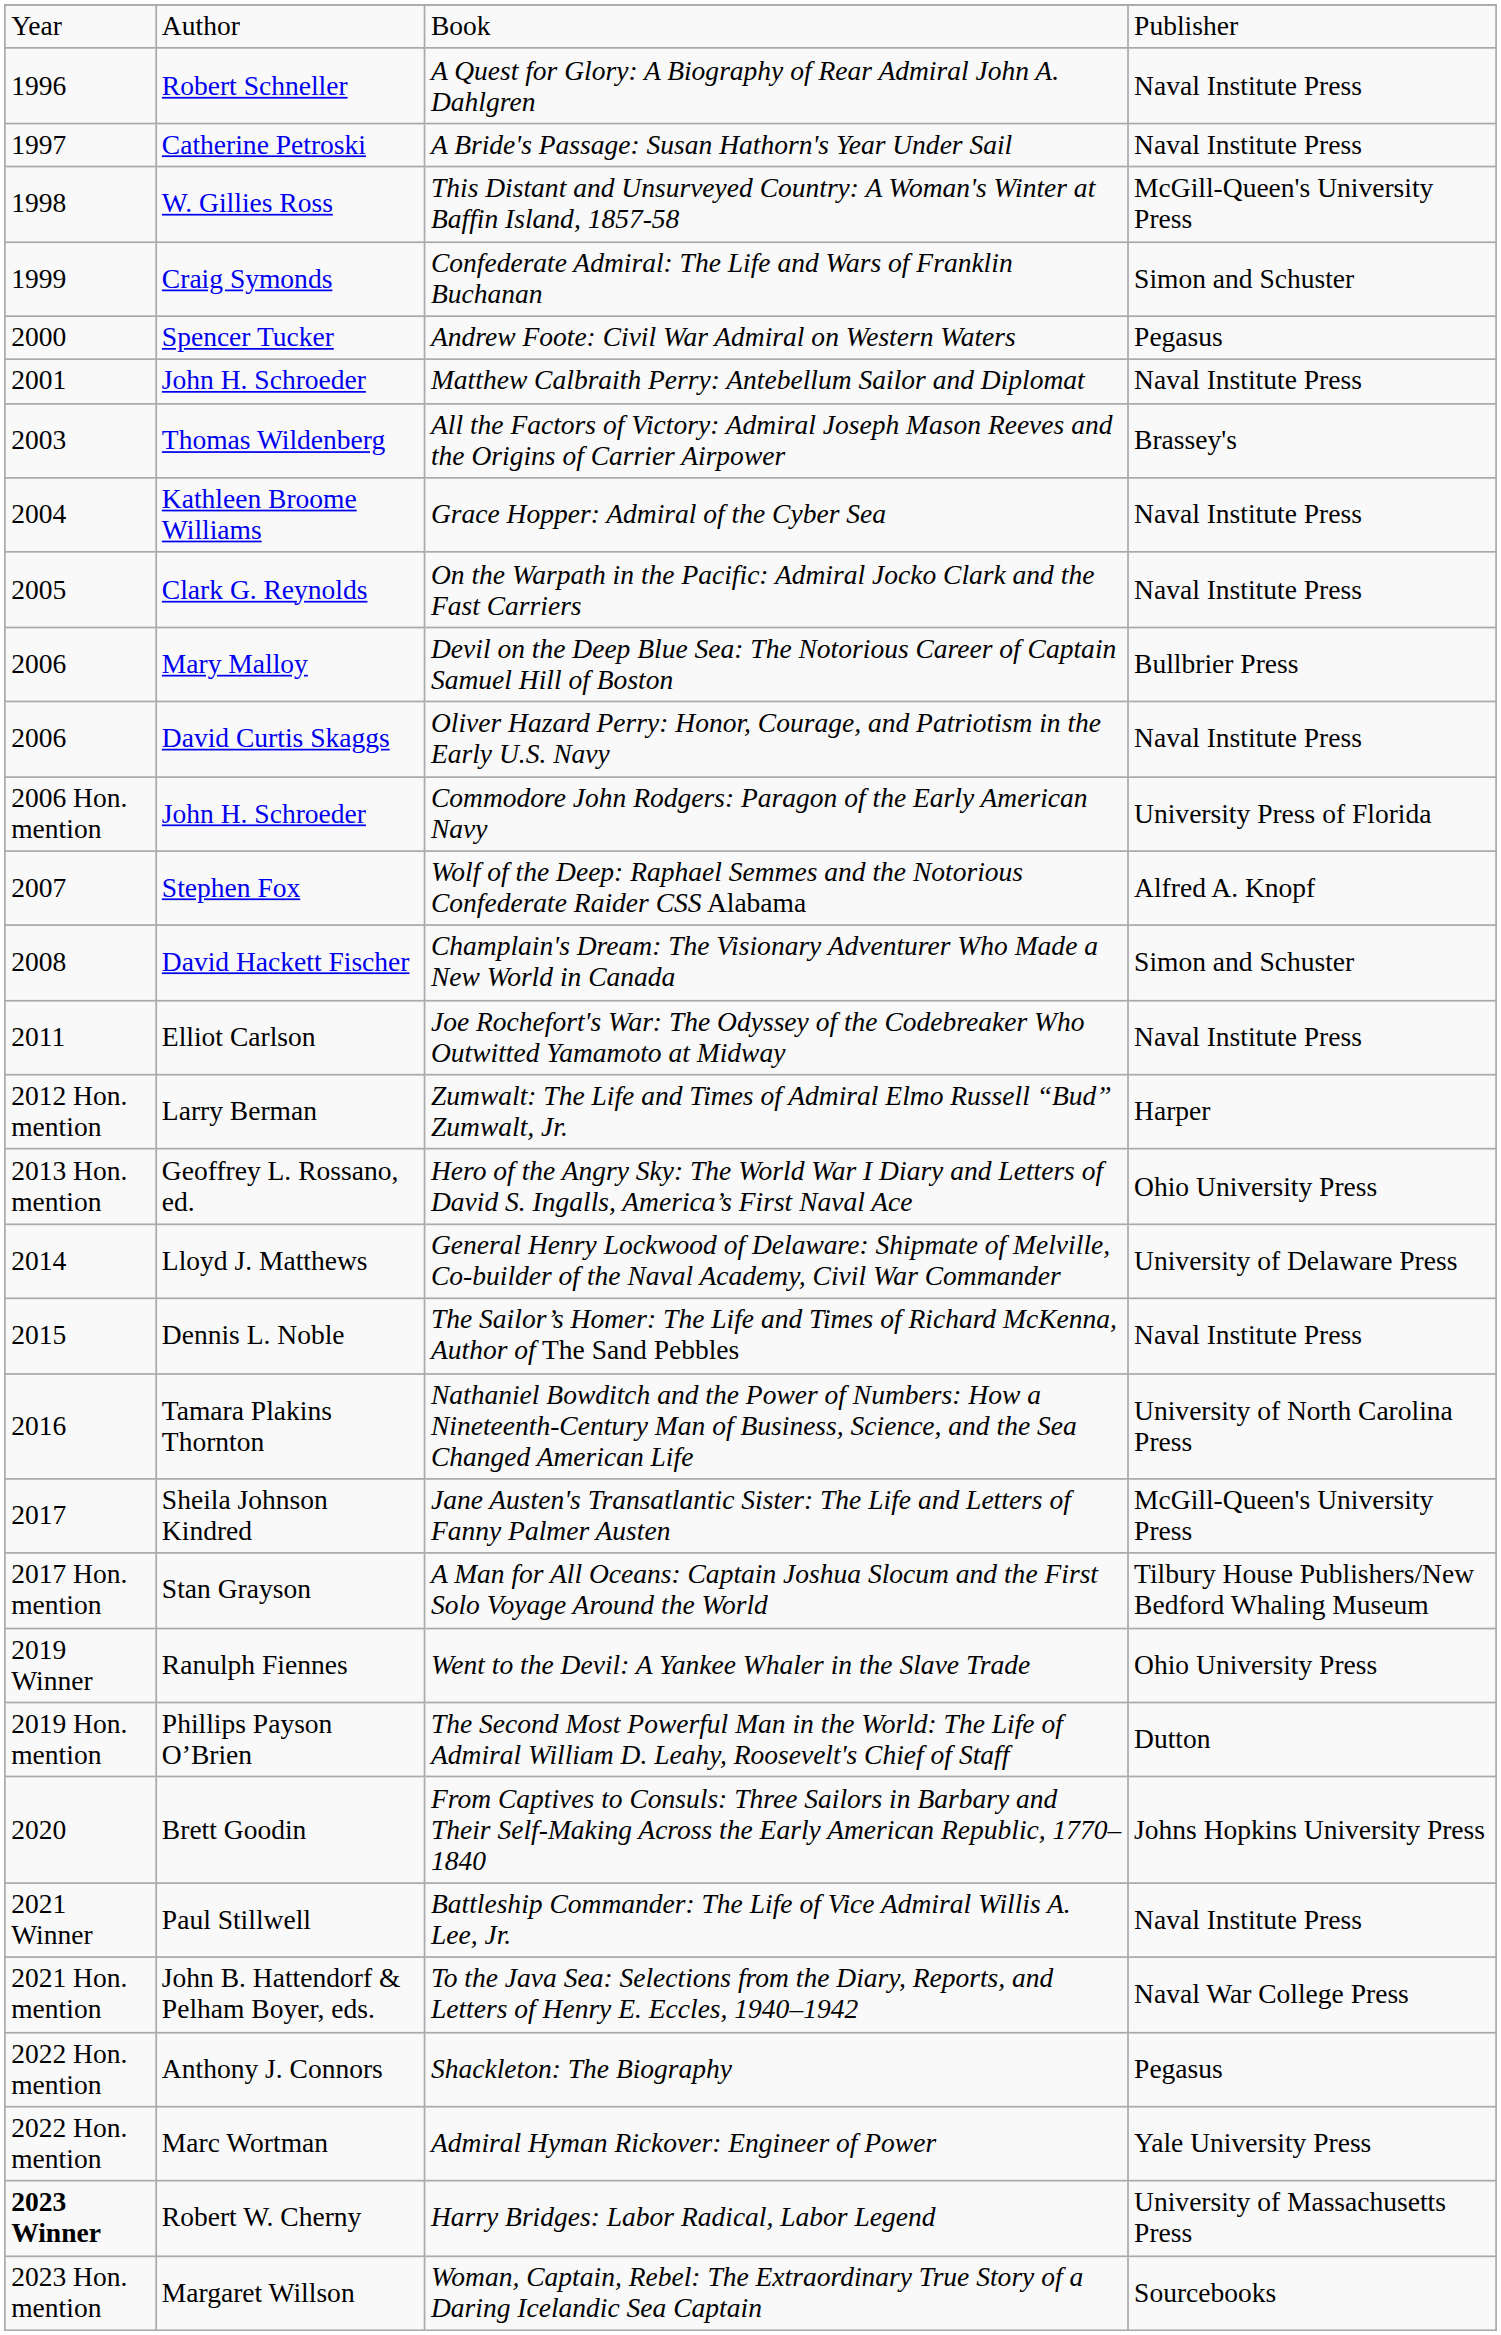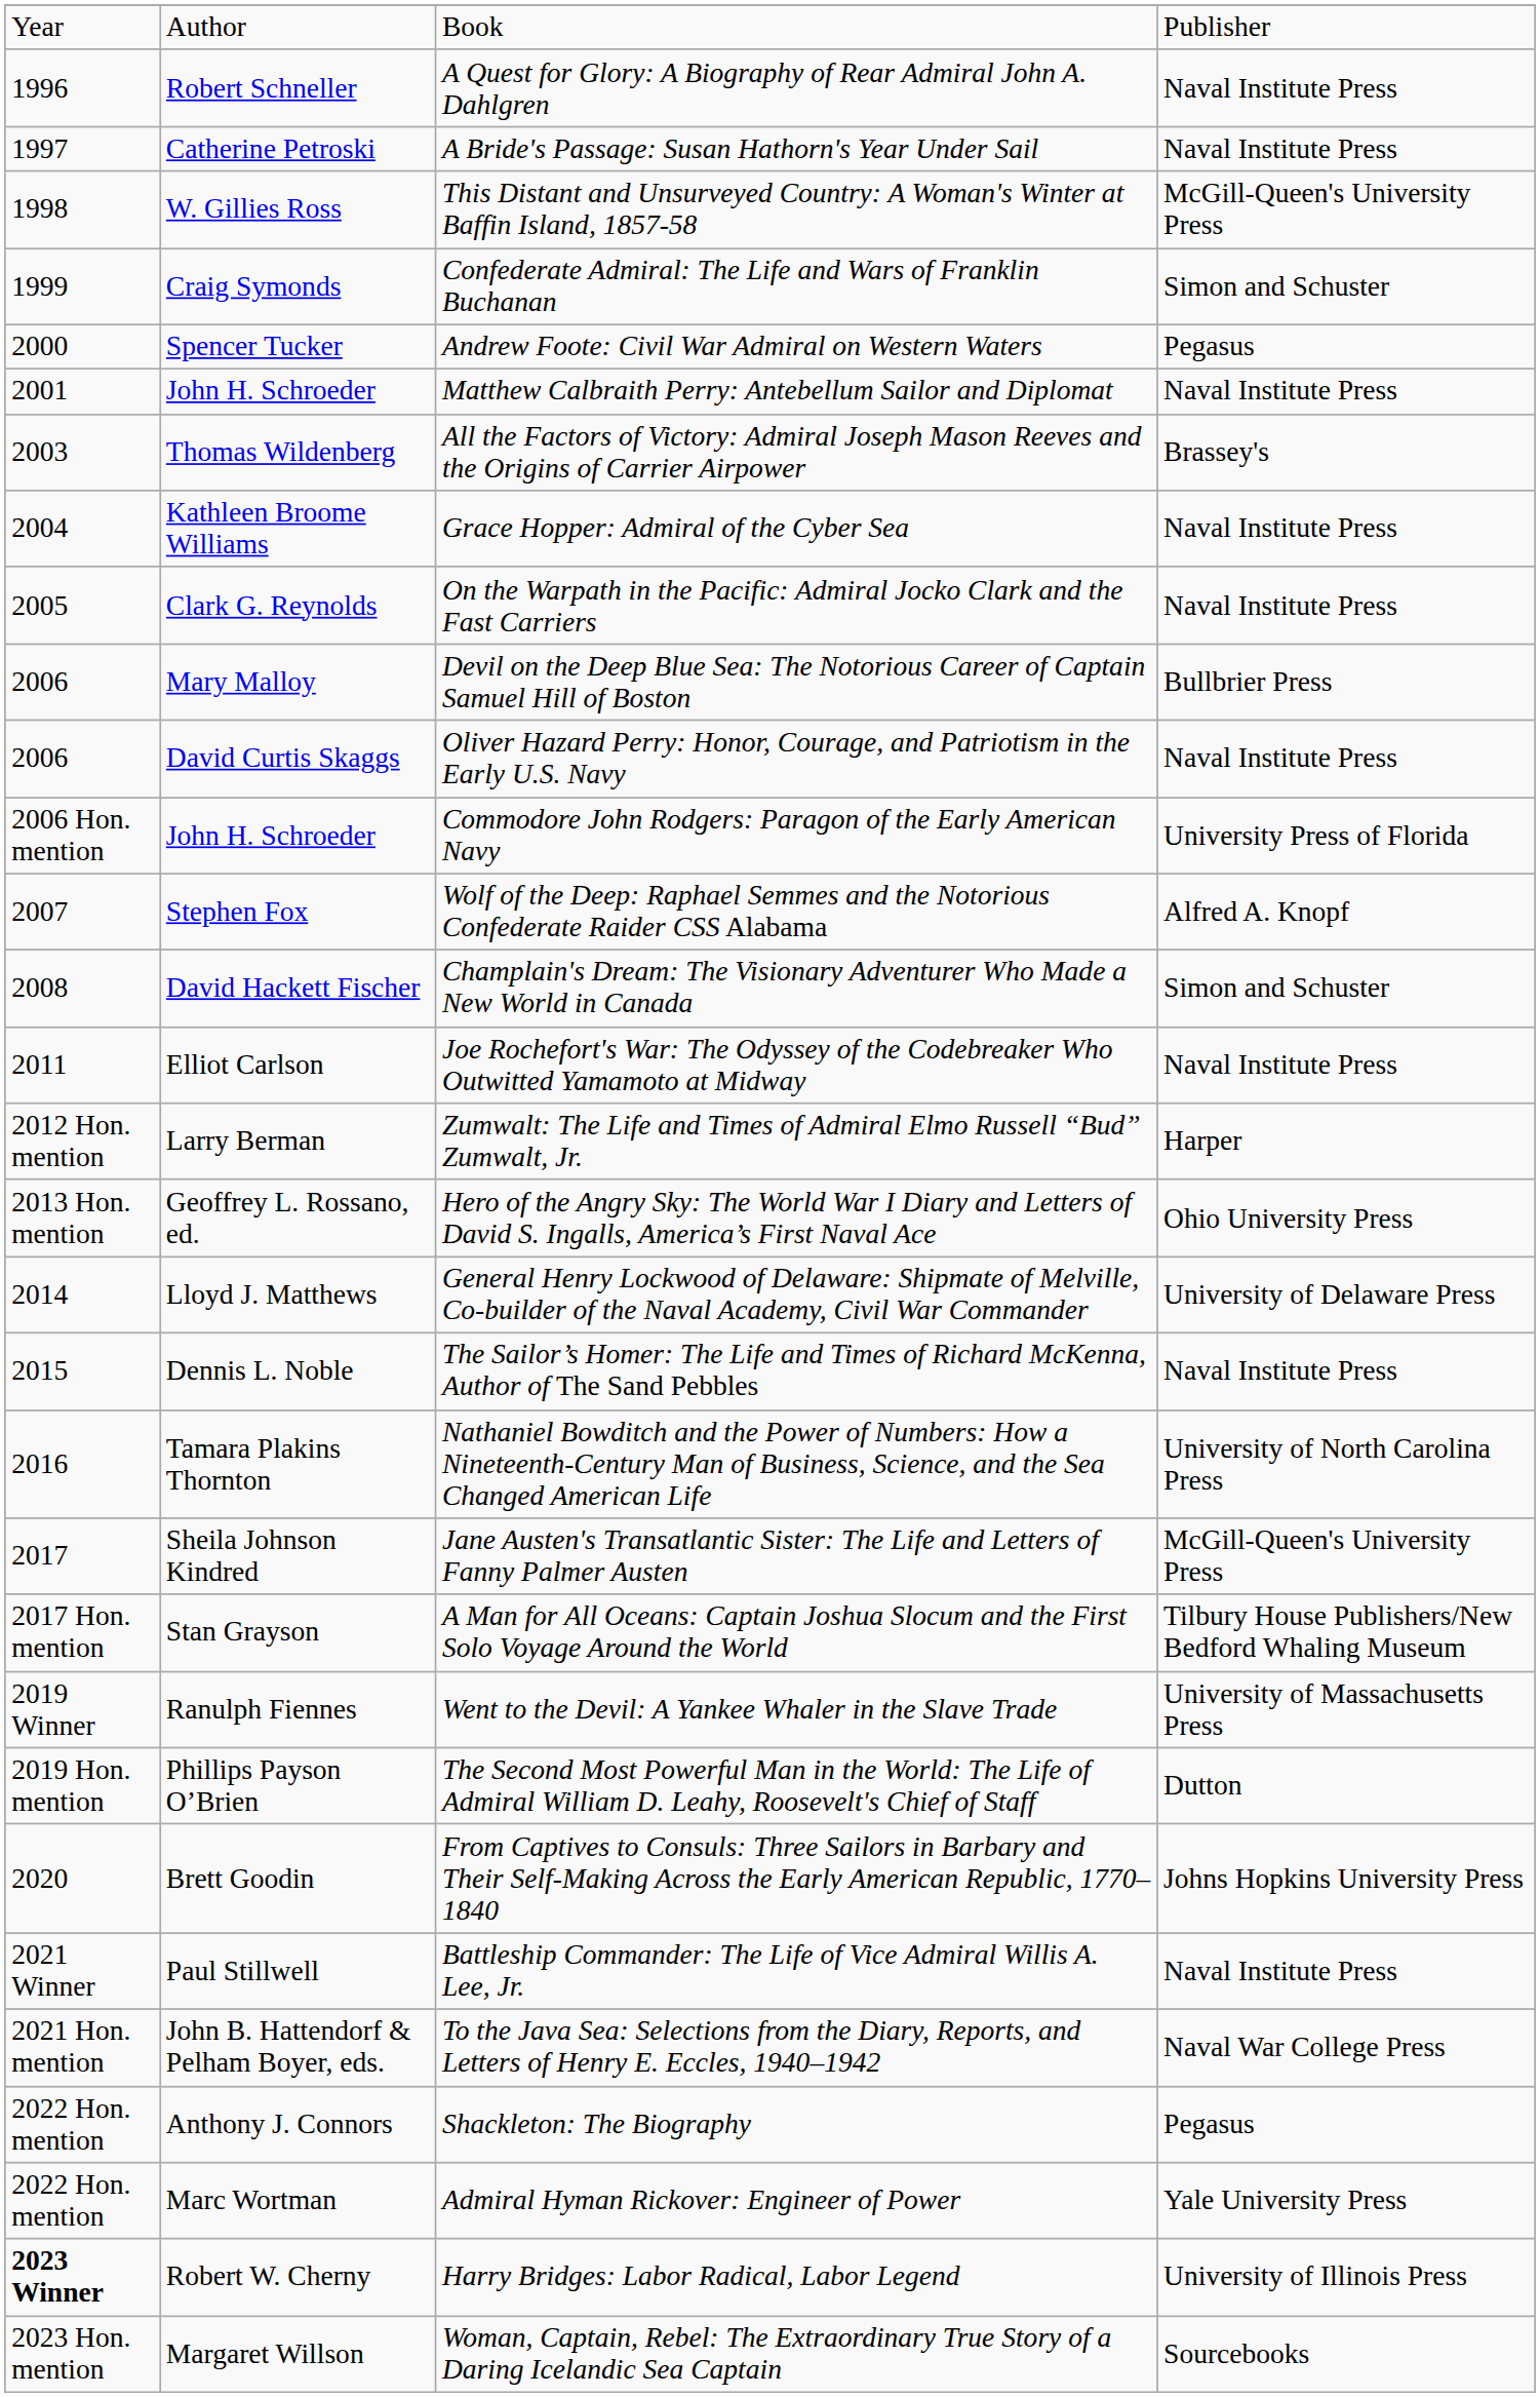Went to the Devil: A Yankee Whaler in the Slave Trade | column 4: Ohio University Press -> University of Massachusetts Press
Harry Bridges: Labor Radical, Labor Legend | column 4: University of Massachusetts Press -> University of Illinois Press
